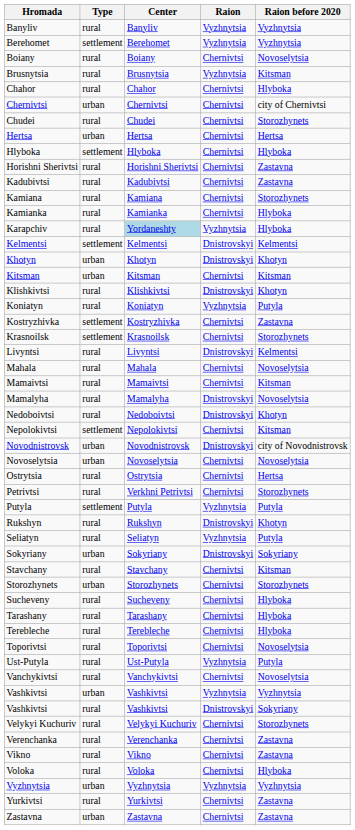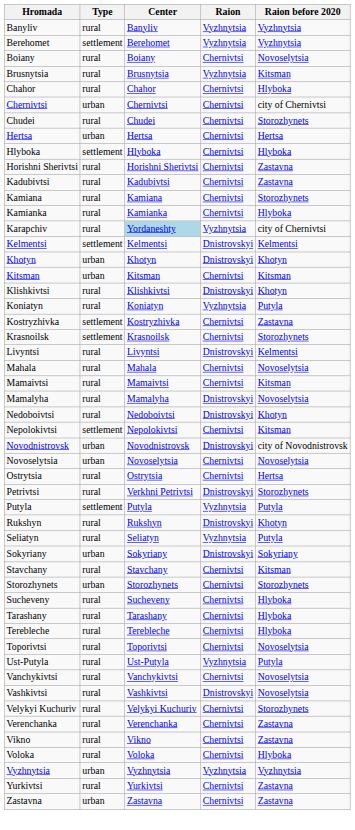Karapchiv | Raion before 2020: Hlyboka -> city of Chernivtsi
Petrivtsi | Raion: Chernivtsi -> Dnistrovskyi
- row: Vashkivtsi | urban | Vashkivtsi | Vyzhnytsia | Vyzhnytsia
Vashkivtsi / rural | Raion before 2020: Sokyriany -> Novoselytsia
